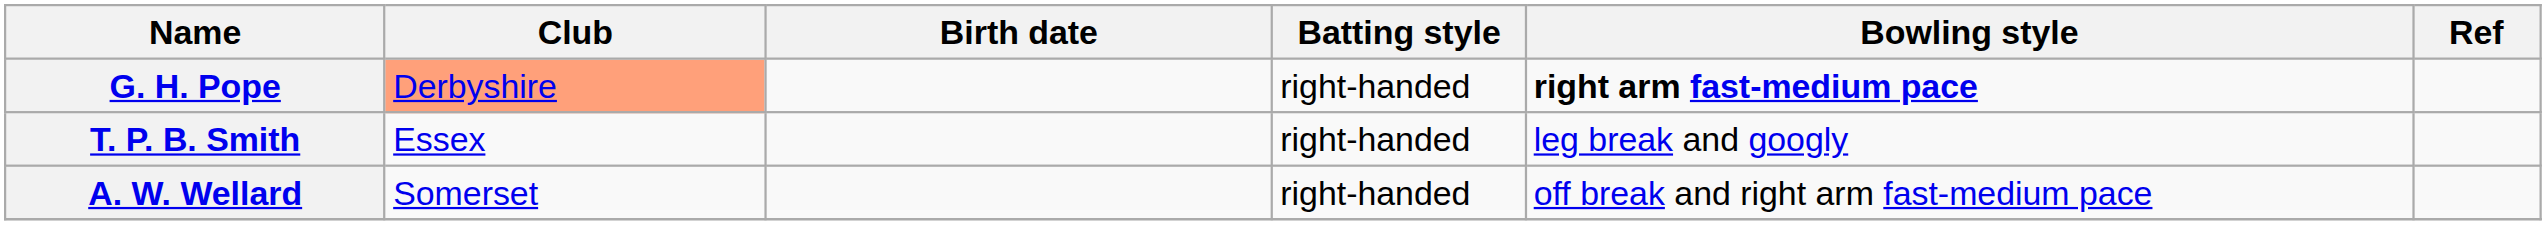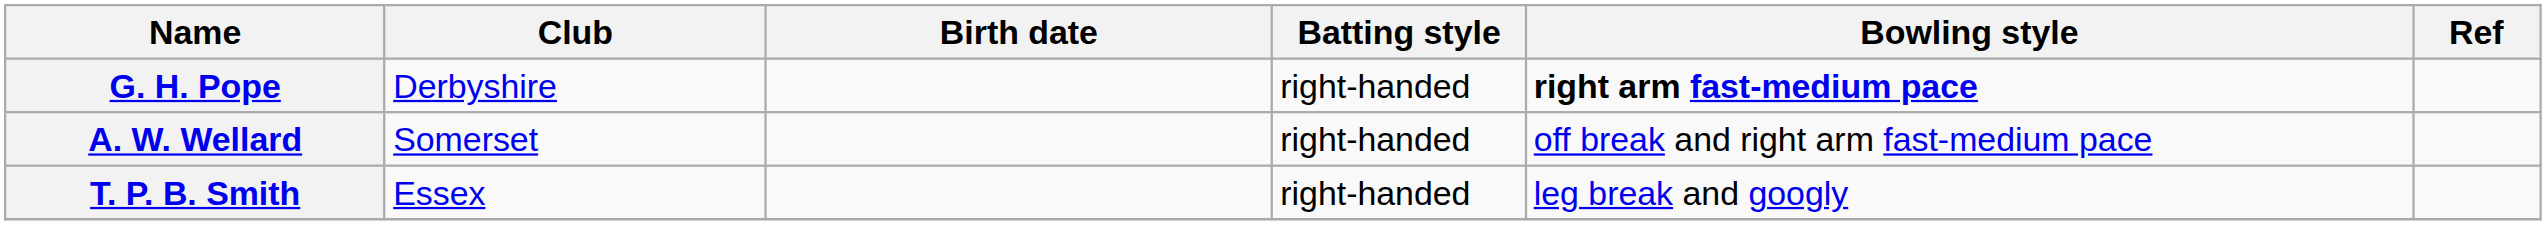G. H. Pope | Club: lightsalmon background -> no background
rows swapped: T. P. B. Smith <-> A. W. Wellard
